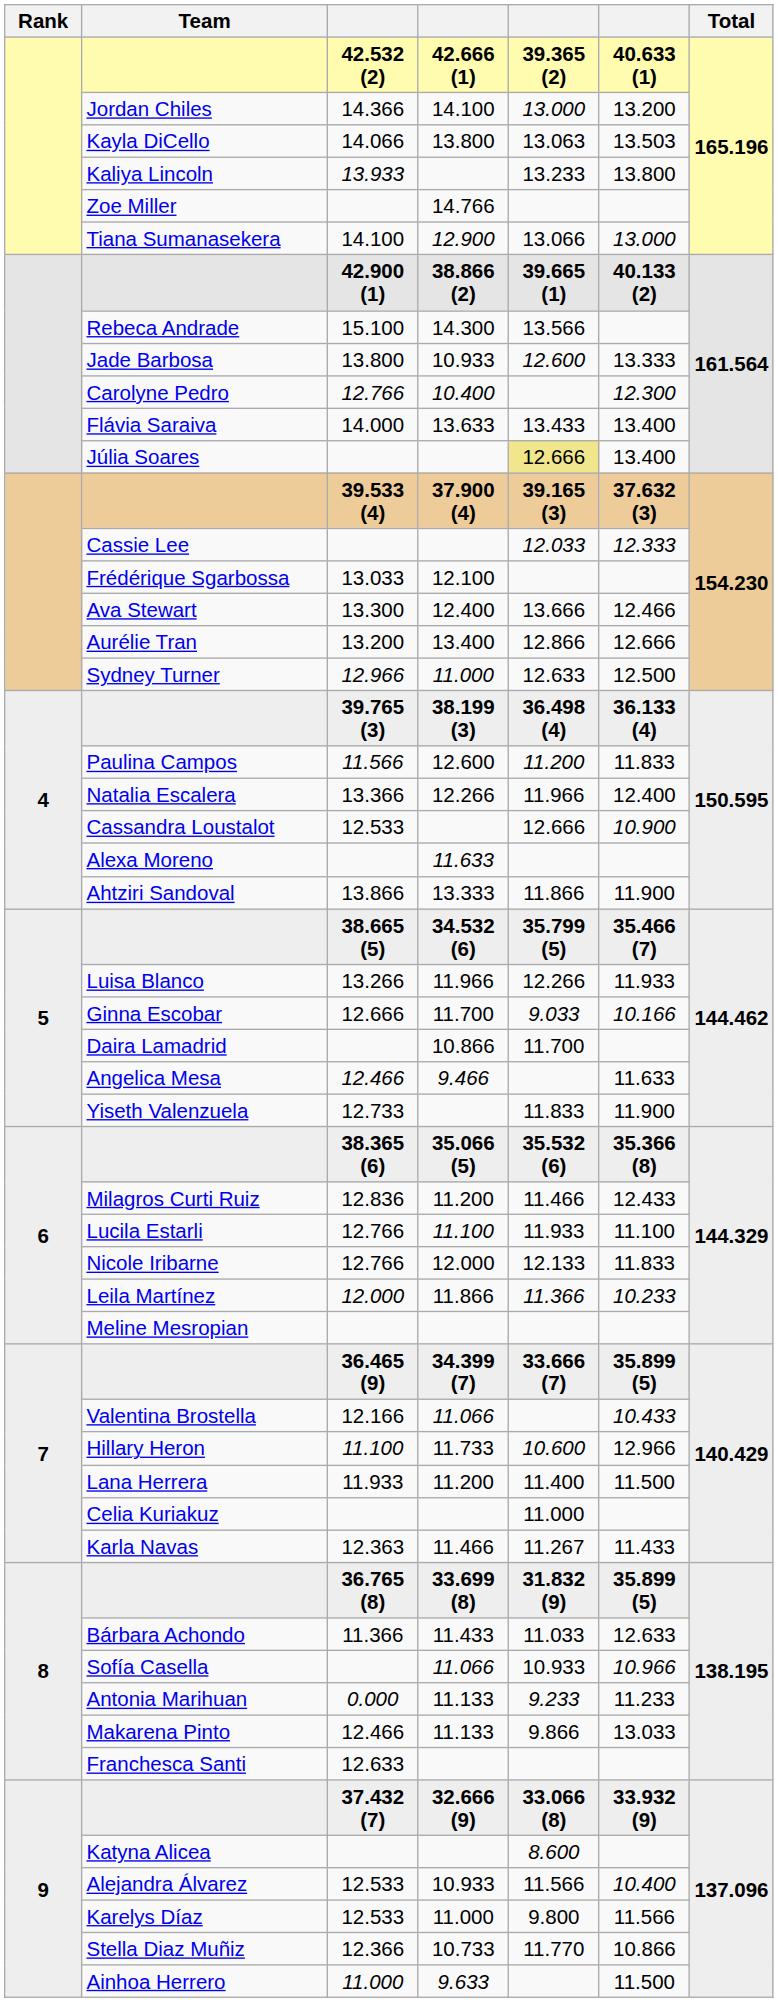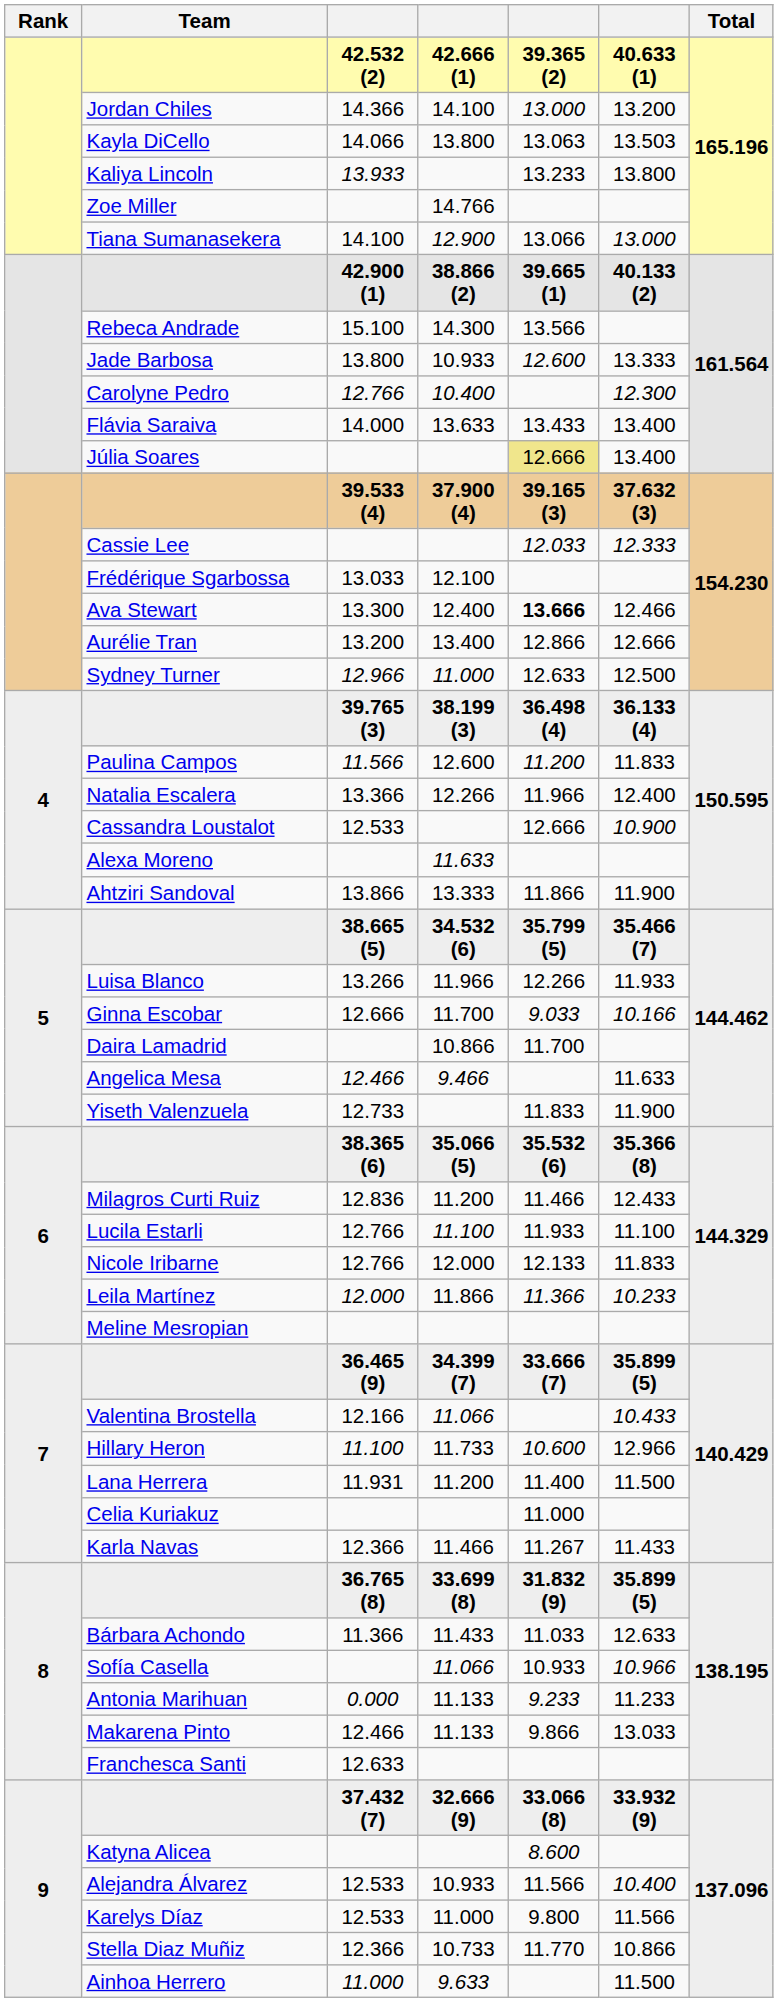Ava Stewart | column 5: normal -> bold
Lana Herrera | column 3: 11.933 -> 11.931
Karla Navas | column 3: 12.363 -> 12.366
